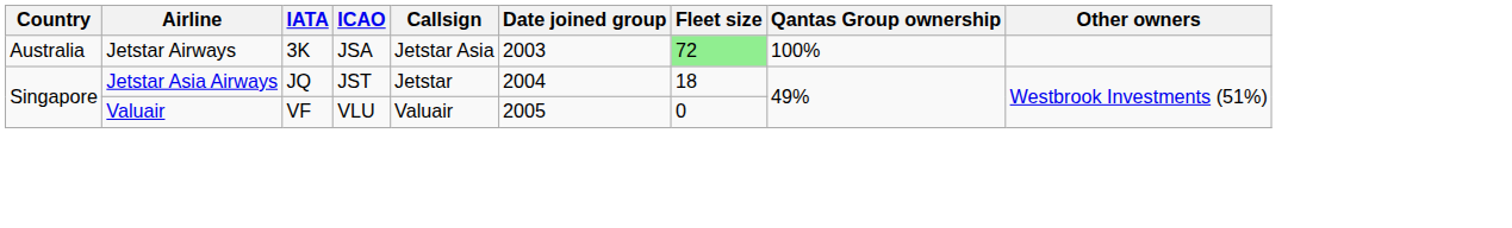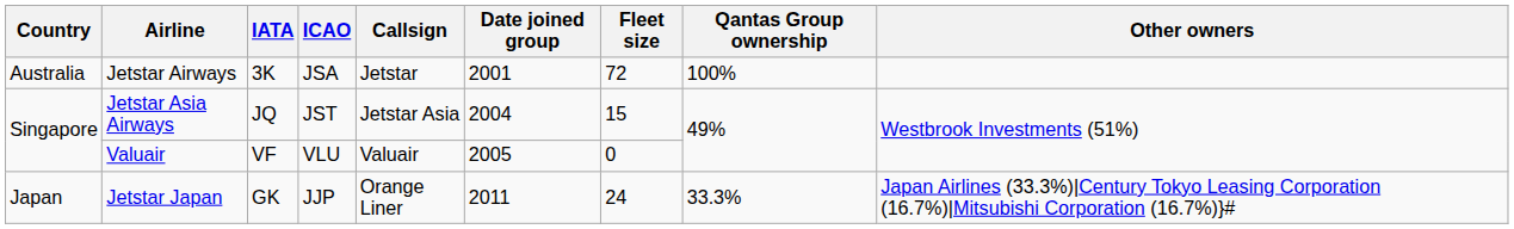Jetstar Airways | Callsign: Jetstar Asia -> Jetstar
Jetstar Airways | Date joined group: 2003 -> 2001
Jetstar Airways | Fleet size: lightgreen background -> no background
Jetstar Asia Airways | Callsign: Jetstar -> Jetstar Asia
Jetstar Asia Airways | Fleet size: 18 -> 15
+ row: Japan | Jetstar Japan | GK | JJP | Orange Liner | 2011 | 24 | 33.3% | Japan Airlines (33.3%)|Century Tokyo Leasing Corporation (16.7%)|Mitsubishi Corporation (16.7%)}#
